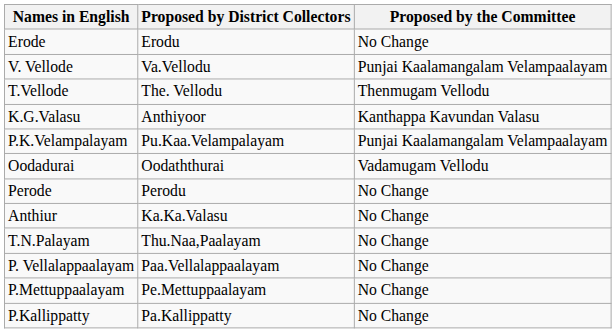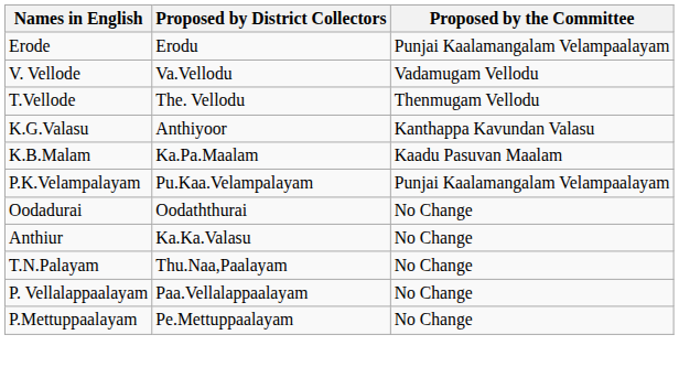Erode | Proposed by the Committee: No Change -> Punjai Kaalamangalam Velampaalayam
V. Vellode | Proposed by the Committee: Punjai Kaalamangalam Velampaalayam -> Vadamugam Vellodu
+ row: K.B.Malam | Ka.Pa.Maalam | Kaadu Pasuvan Maalam
Oodadurai | Proposed by the Committee: Vadamugam Vellodu -> No Change
- row: Perode | Perodu | No Change
- row: P.Kallippatty | Pa.Kallippatty | No Change
